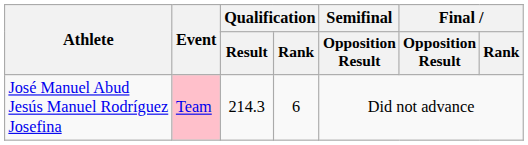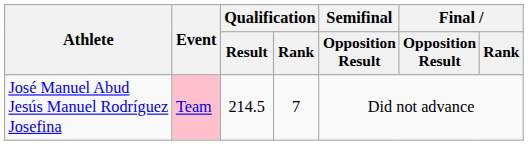José Manuel Abud Jesús Manuel Rodríguez Josefina | Qualification / Result: 214.3 -> 214.5
José Manuel Abud Jesús Manuel Rodríguez Josefina | Qualification / Rank: 6 -> 7
